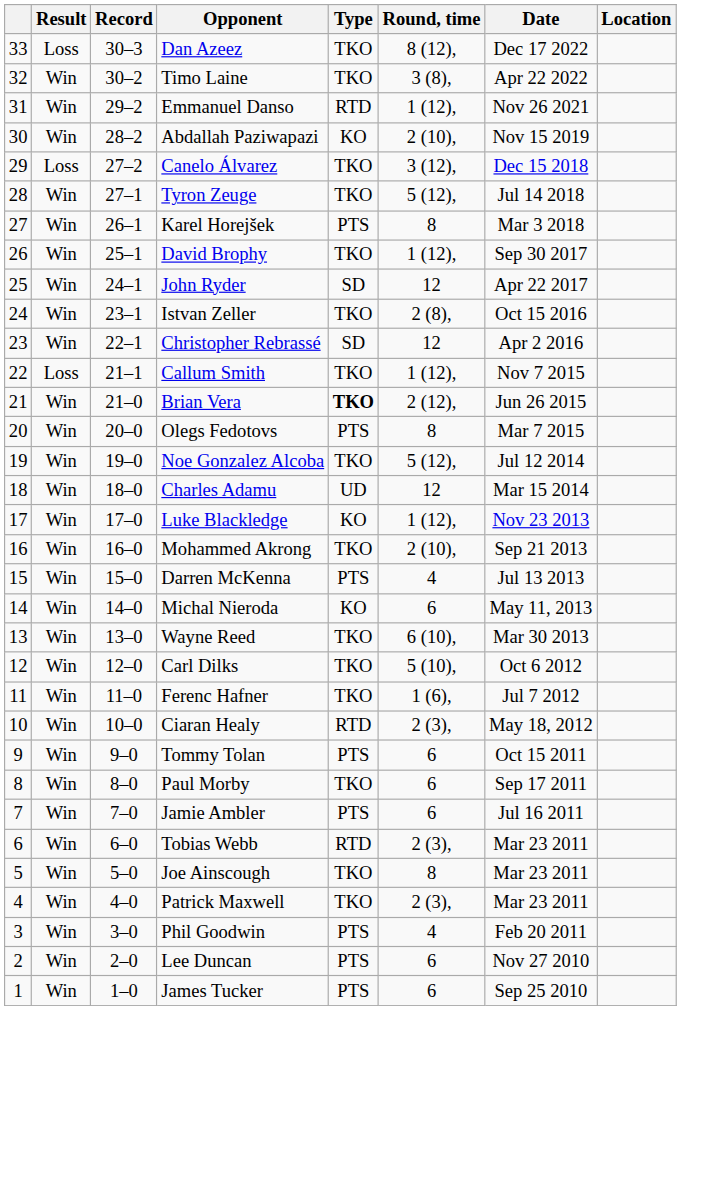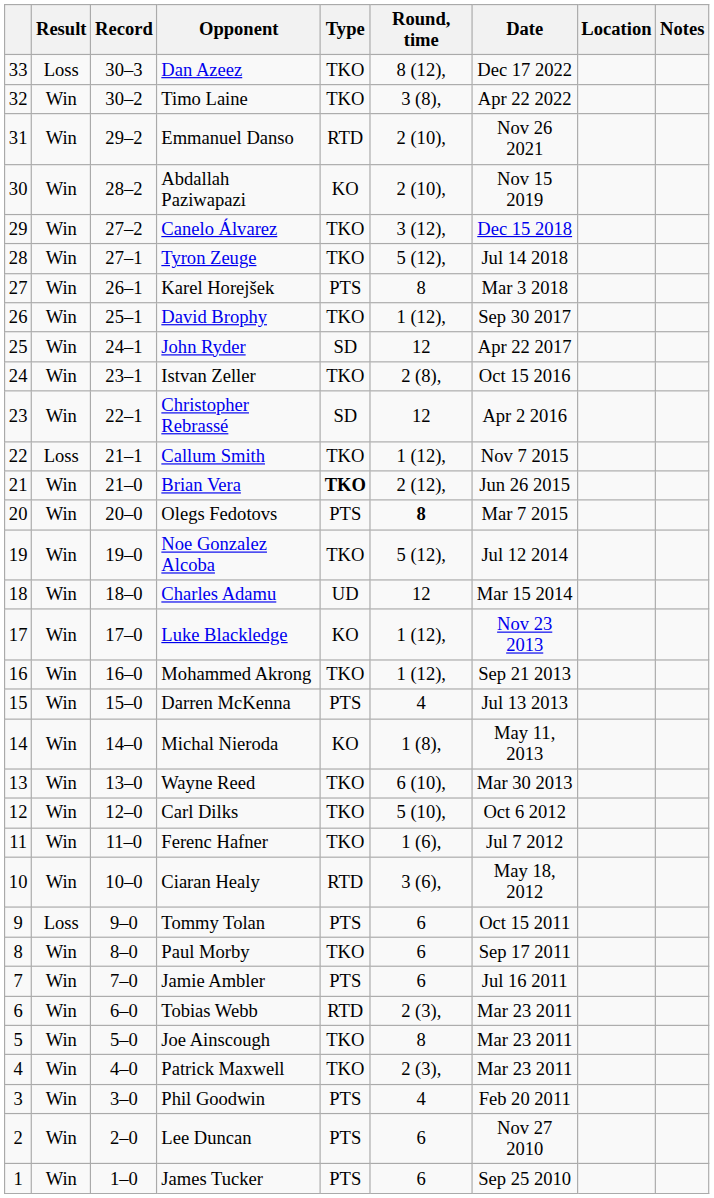+ column: Notes
Emmanuel Danso | Round, time: 1 (12), -> 2 (10),
Canelo Álvarez | Result: Loss -> Win
Olegs Fedotovs | Round, time: normal -> bold
Mohammed Akrong | Round, time: 2 (10), -> 1 (12),
Michal Nieroda | Round, time: 6 -> 1 (8),
Ciaran Healy | Round, time: 2 (3), -> 3 (6),
Tommy Tolan | Result: Win -> Loss
